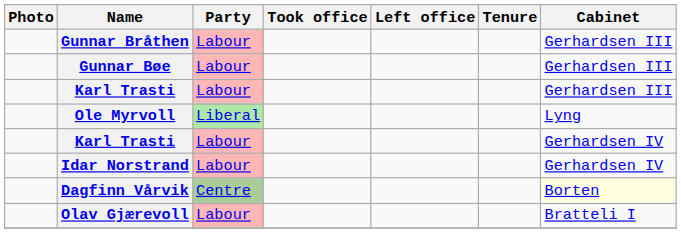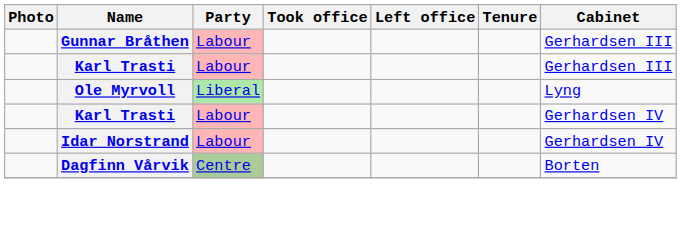- row: Gunnar Bøe | Labour | Gerhardsen III
Dagfinn Vårvik | Cabinet: lightyellow background -> no background
- row: Olav Gjærevoll | Labour | Bratteli I
